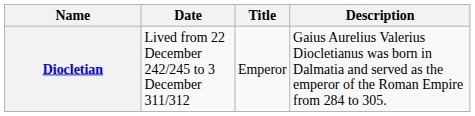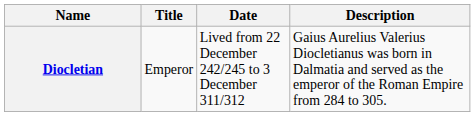columns swapped: Title <-> Date
